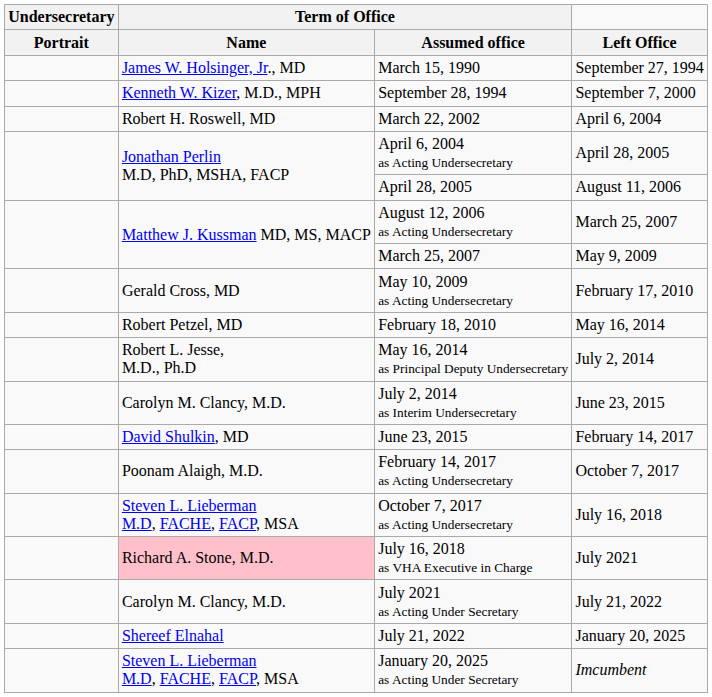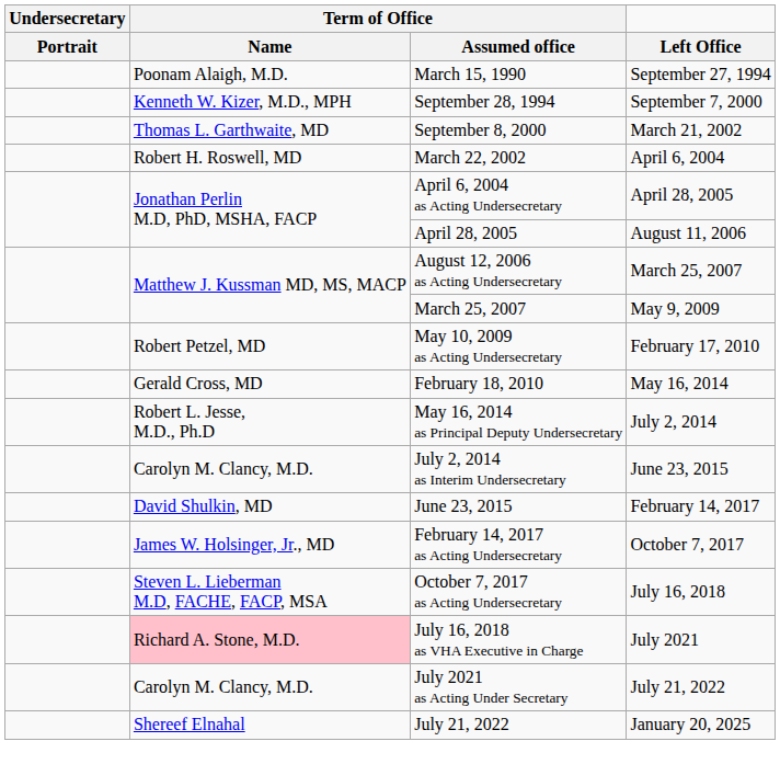March 15, 1990 | Term of Office / Name: James W. Holsinger, Jr., MD -> Poonam Alaigh, M.D.
+ row: Thomas L. Garthwaite, MD | September 8, 2000 | March 21, 2002
May 10, 2009 as Acting Undersecretary | Term of Office / Name: Gerald Cross, MD -> Robert Petzel, MD
February 18, 2010 | Term of Office / Name: Robert Petzel, MD -> Gerald Cross, MD
February 14, 2017 as Acting Undersecretary | Term of Office / Name: Poonam Alaigh, M.D. -> James W. Holsinger, Jr., MD
- row: Steven L. Lieberman M.D, FACHE, FACP, MSA | January 20, 2025 as Acting Under Secretary | Imcumbent
